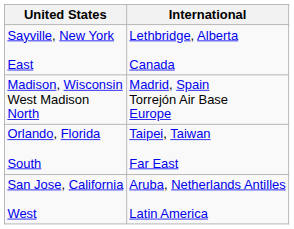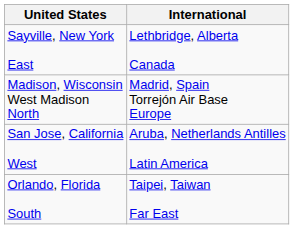rows swapped: Orlando, Florida South <-> San Jose, California West
